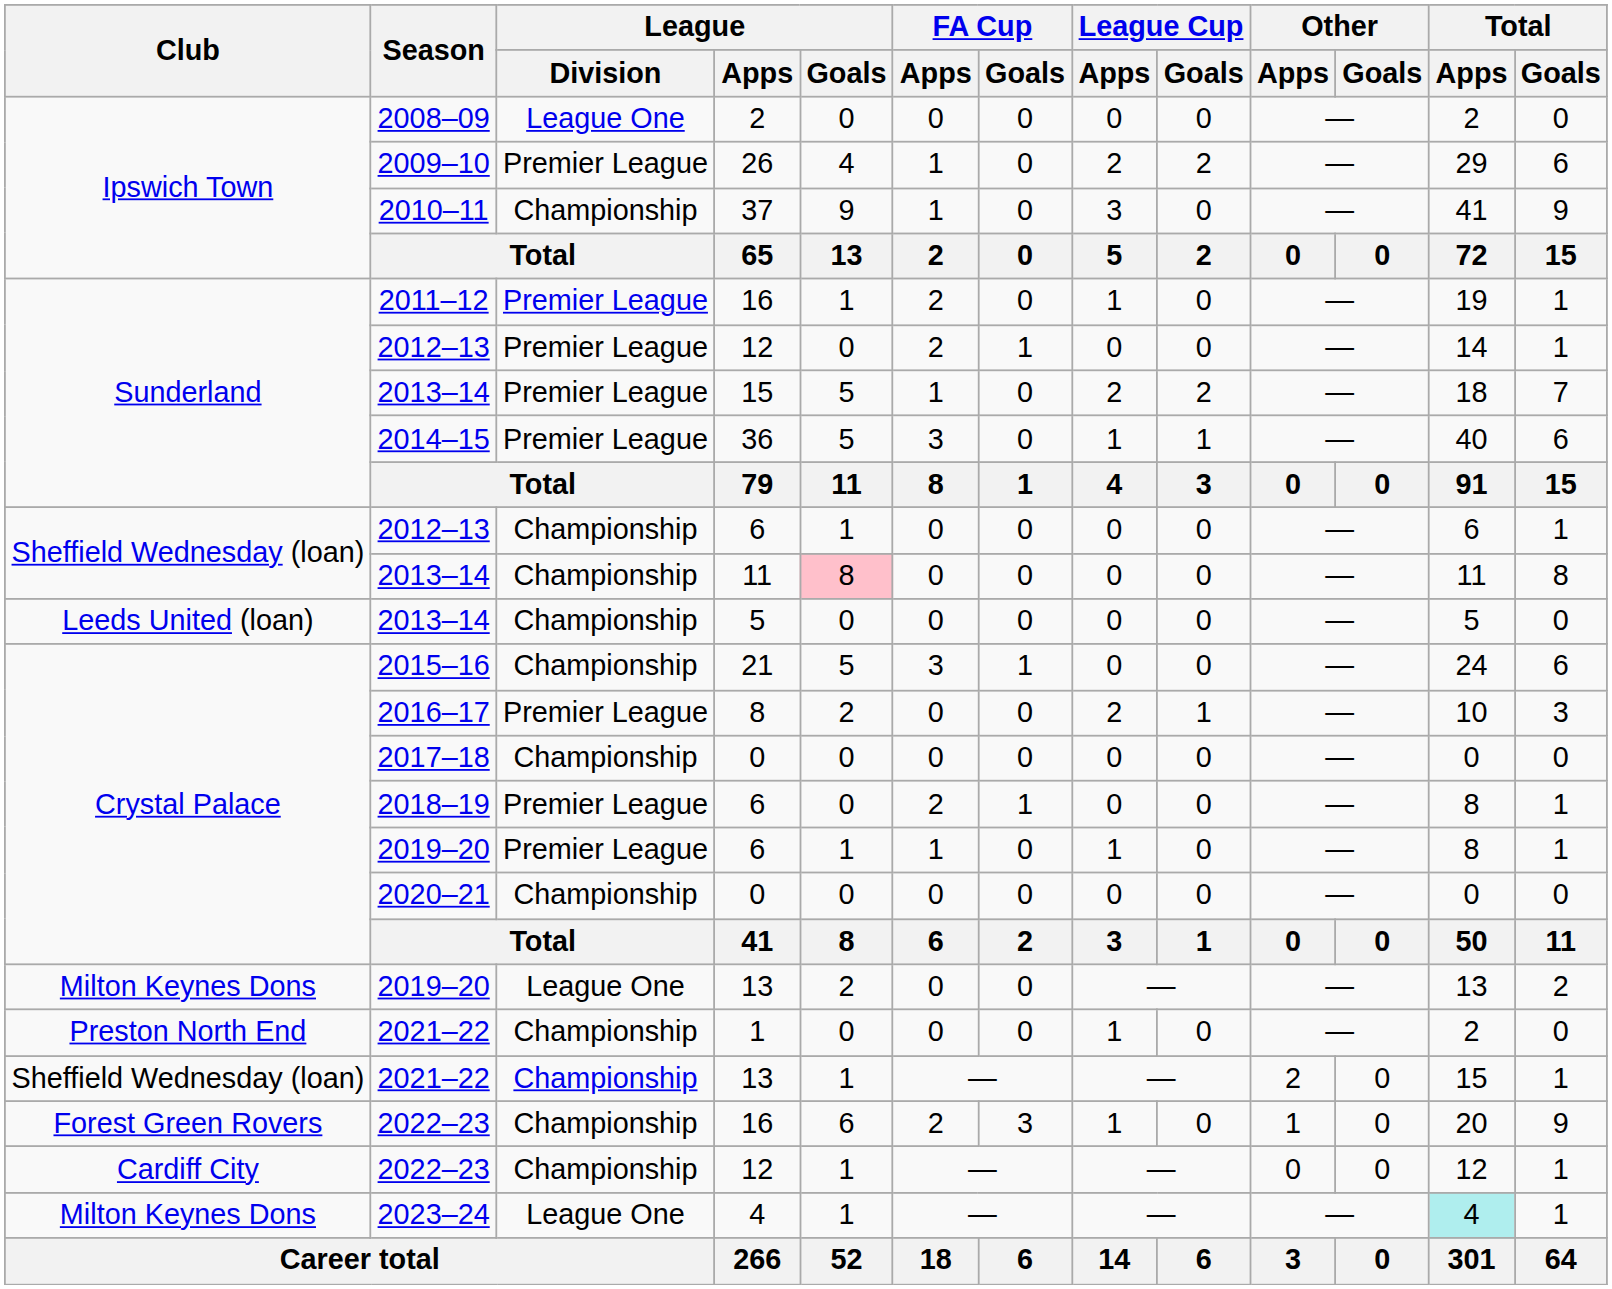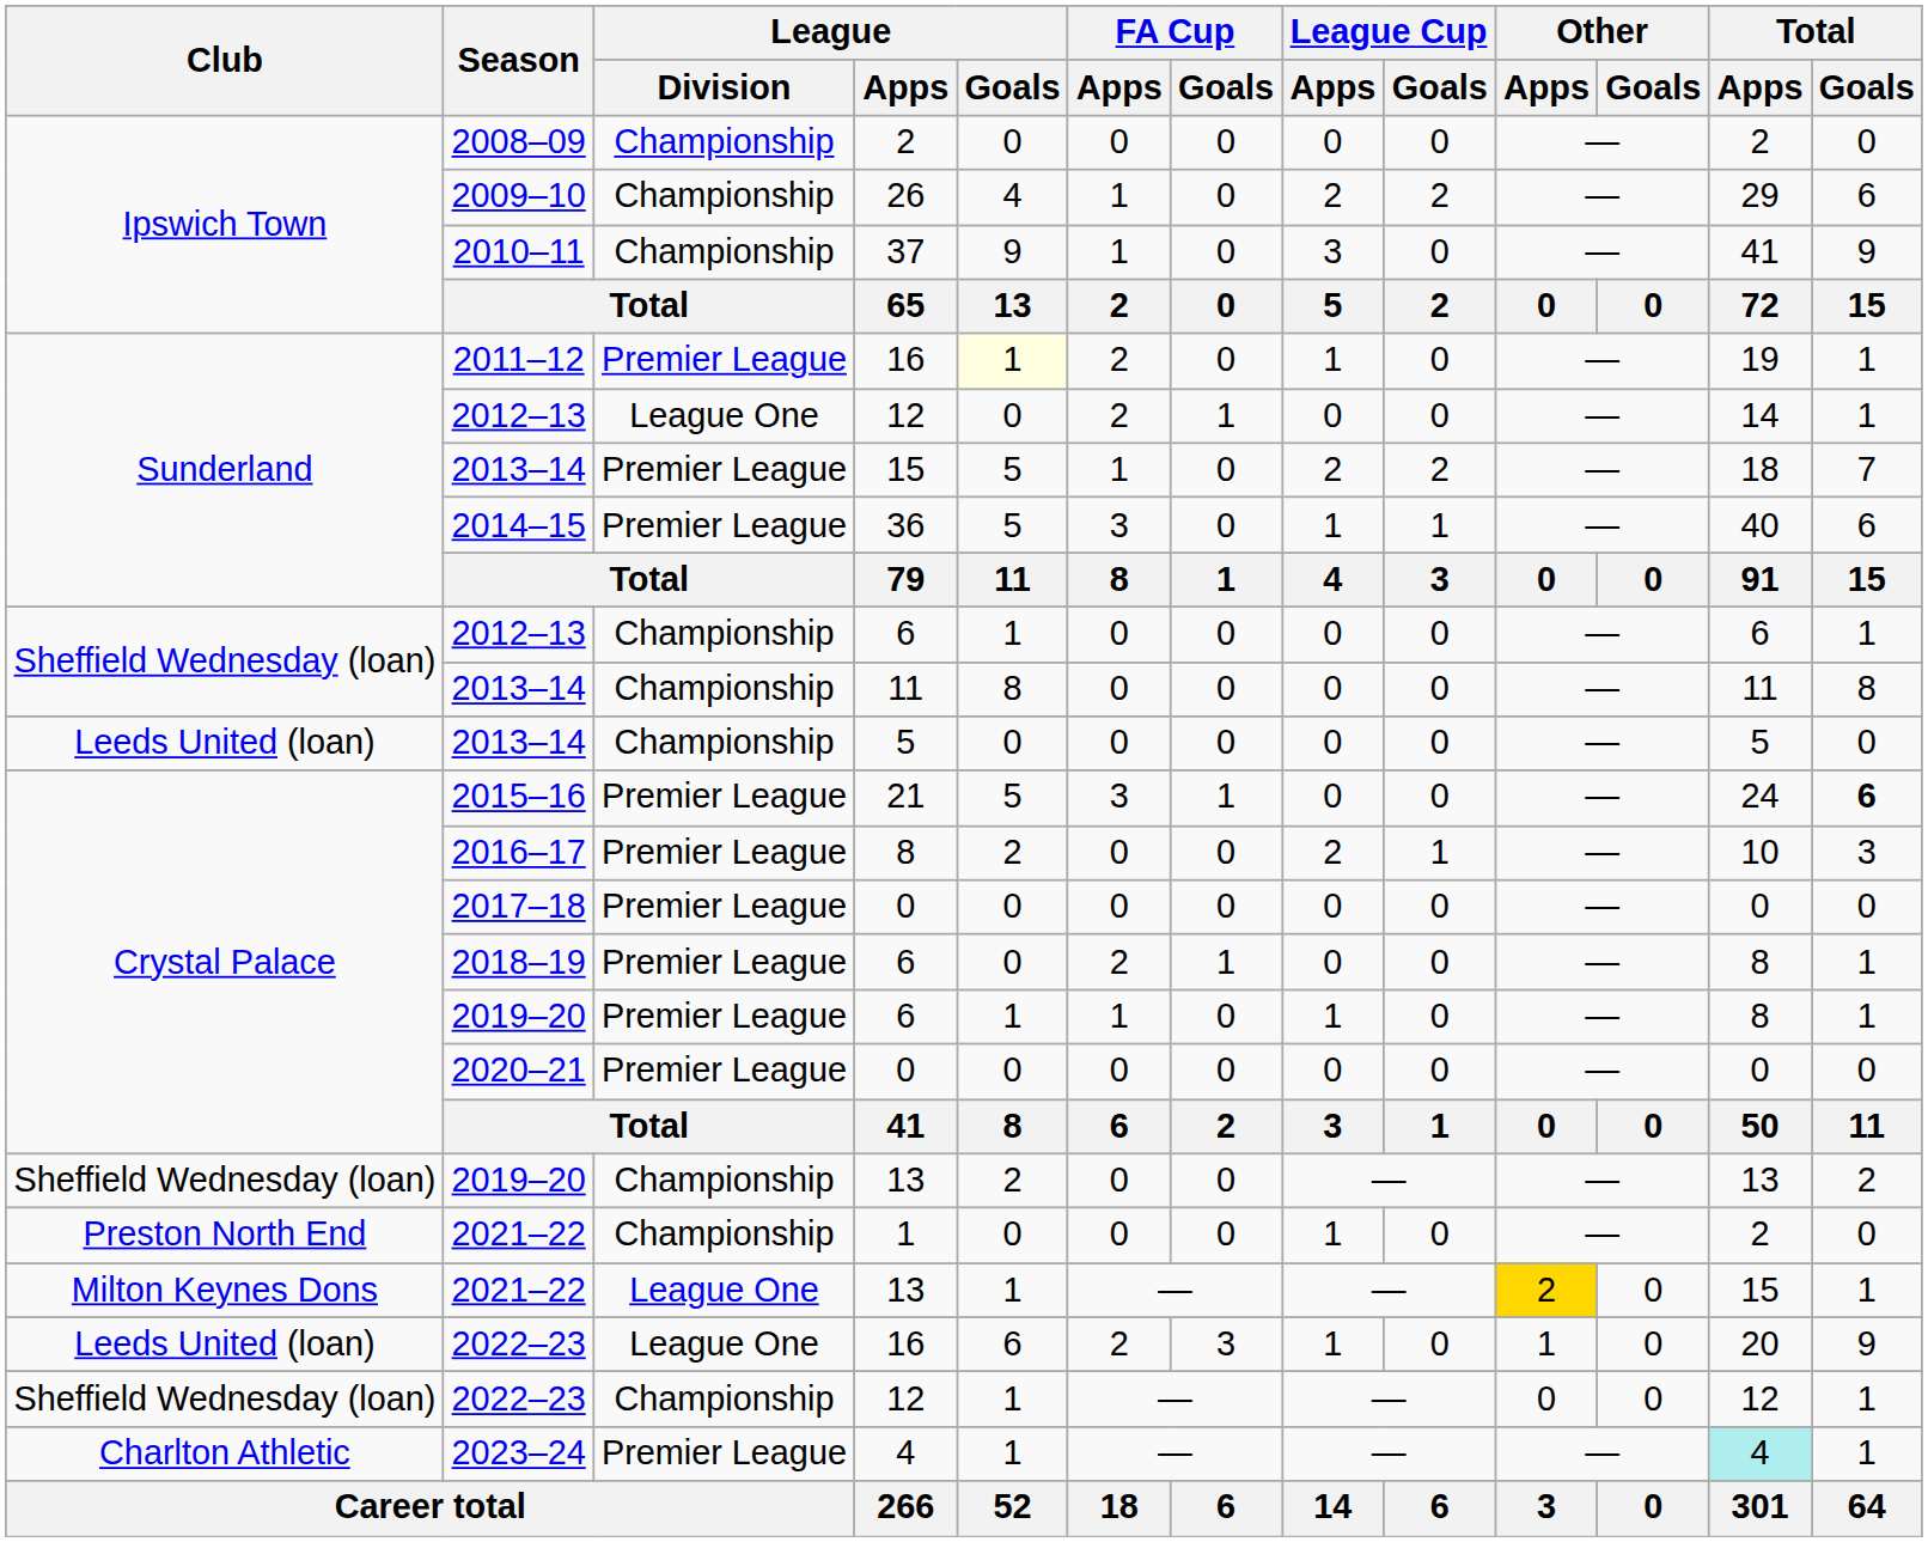2008–09 | League / Division: League One -> Championship
2009–10 | League / Division: Premier League -> Championship
2011–12 | League / Goals: no background -> lightyellow background
2012–13 / 12 | League / Division: Premier League -> League One
2013–14 / 11 | League / Goals: pink background -> no background
2015–16 | League / Division: Championship -> Premier League
2015–16 | Total / Goals: normal -> bold
2017–18 | League / Division: Championship -> Premier League
2020–21 | League / Division: Championship -> Premier League
2019–20 / 13 | Club: Milton Keynes Dons -> Sheffield Wednesday (loan)
2019–20 / 13 | League / Division: League One -> Championship
2021–22 / 13 | Club: Sheffield Wednesday (loan) -> Milton Keynes Dons
2021–22 / 13 | League / Division: Championship -> League One
2021–22 / 13 | Other / Apps: no background -> gold background
2022–23 / 16 | Club: Forest Green Rovers -> Leeds United (loan)
2022–23 / 16 | League / Division: Championship -> League One
2022–23 / 12 | Club: Cardiff City -> Sheffield Wednesday (loan)
2023–24 | Club: Milton Keynes Dons -> Charlton Athletic
2023–24 | League / Division: League One -> Premier League
